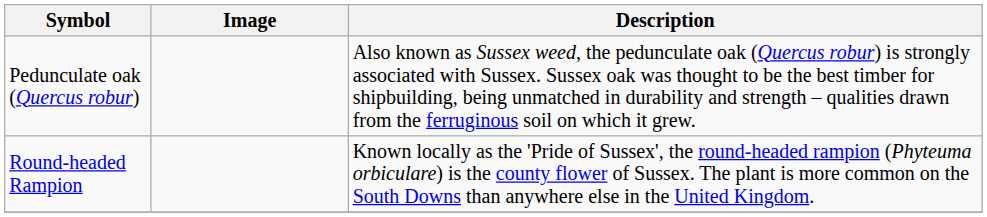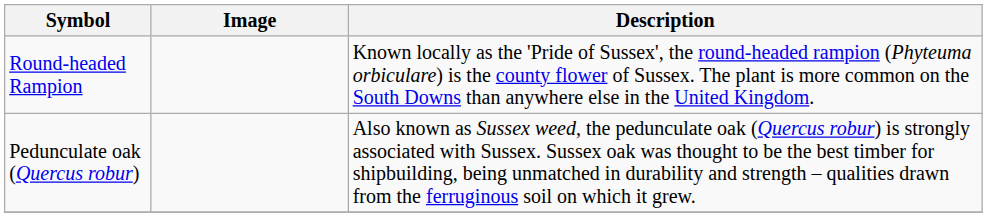rows swapped: Round-headed Rampion <-> Pedunculate oak (Quercus robur)
